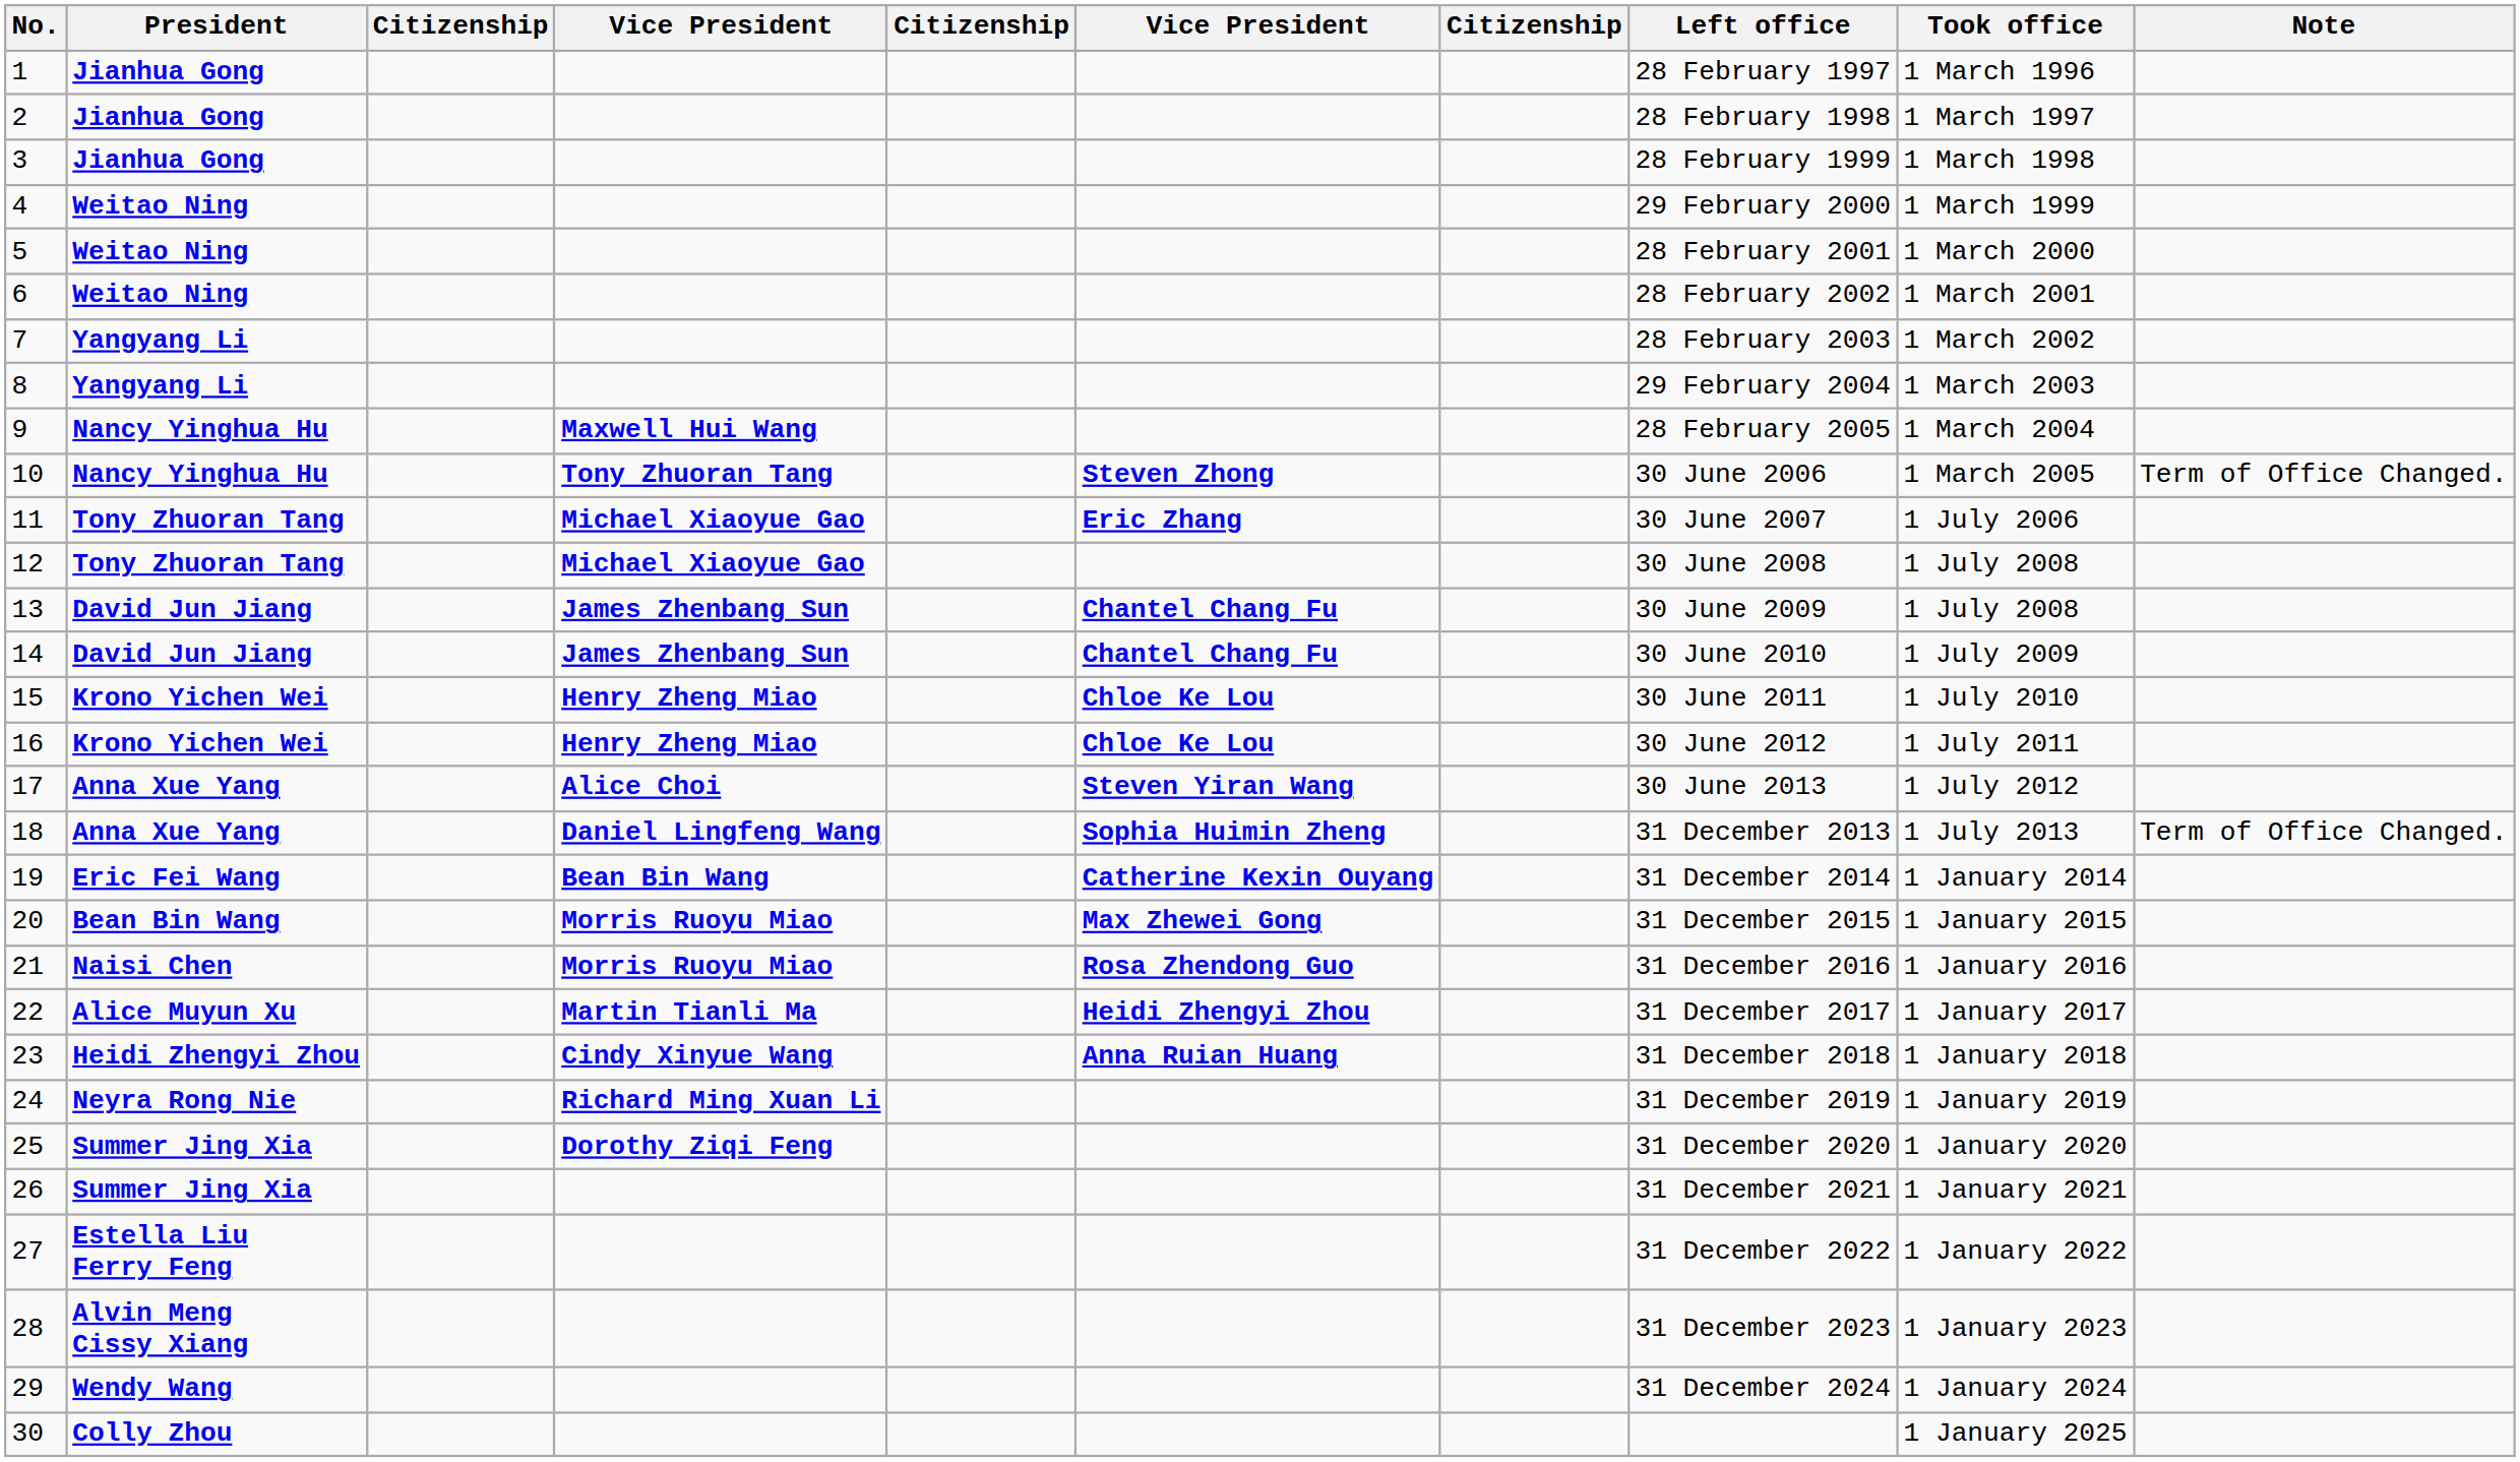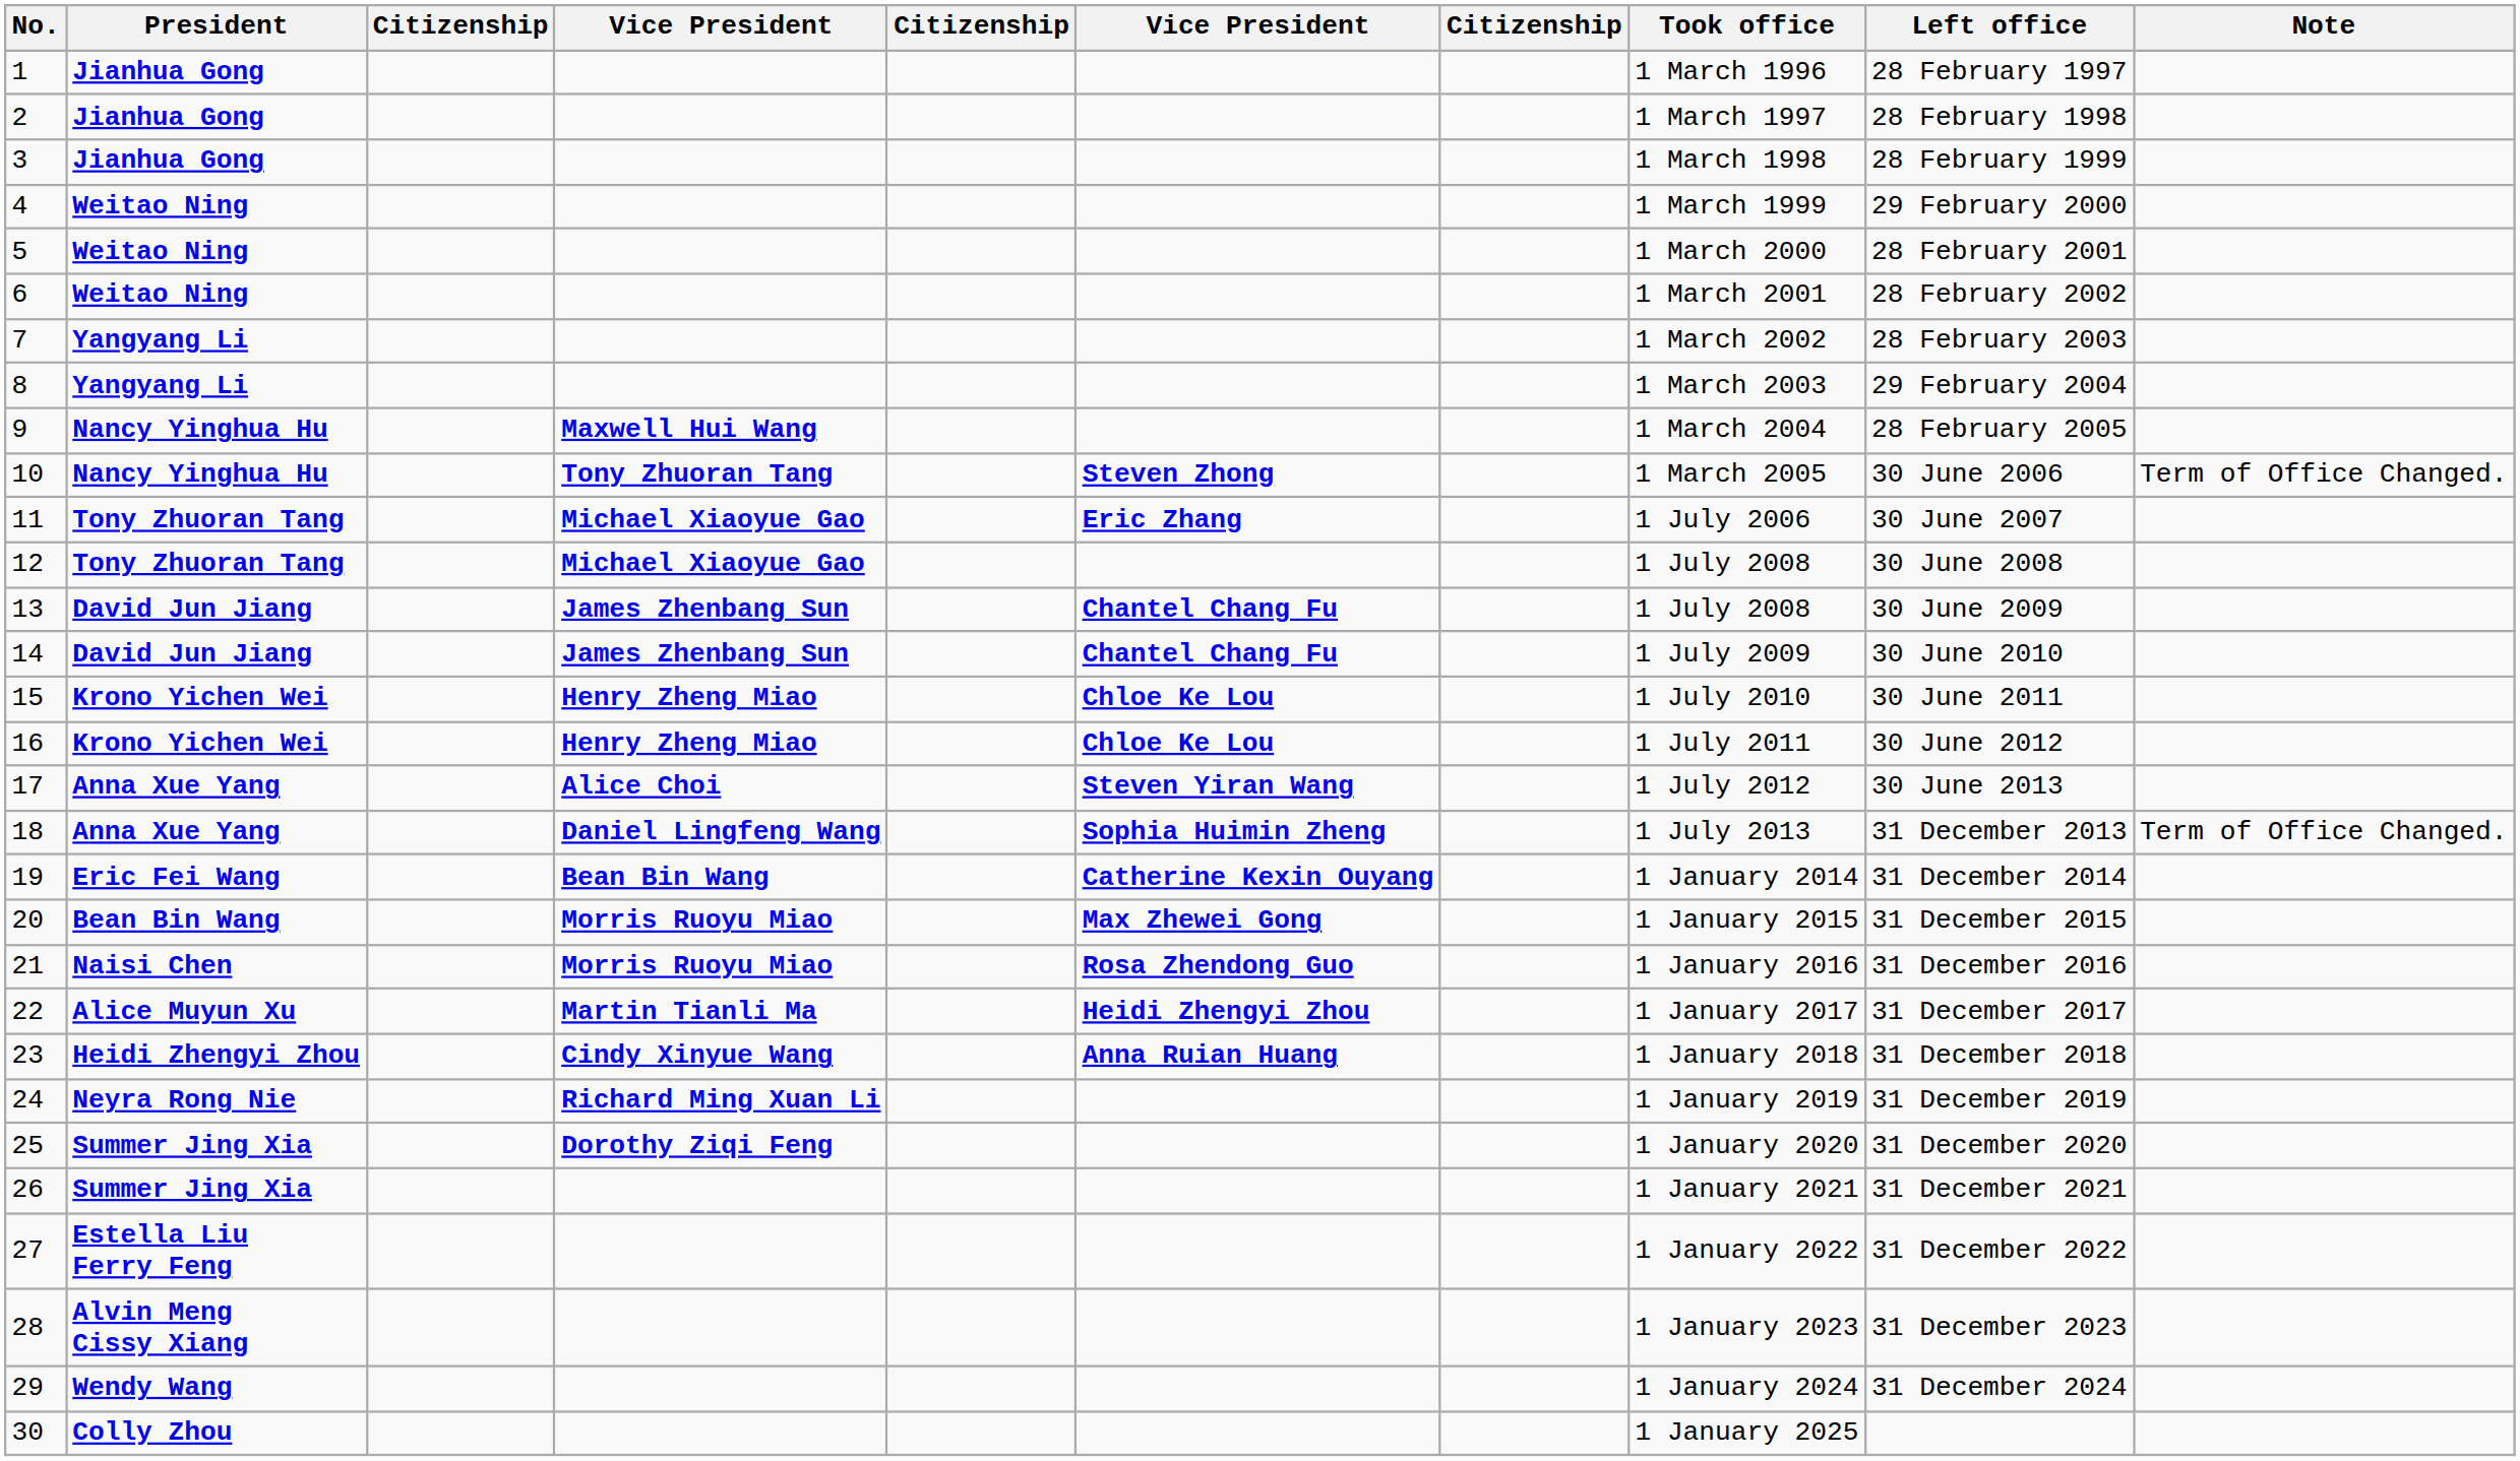columns swapped: Took office <-> Left office
